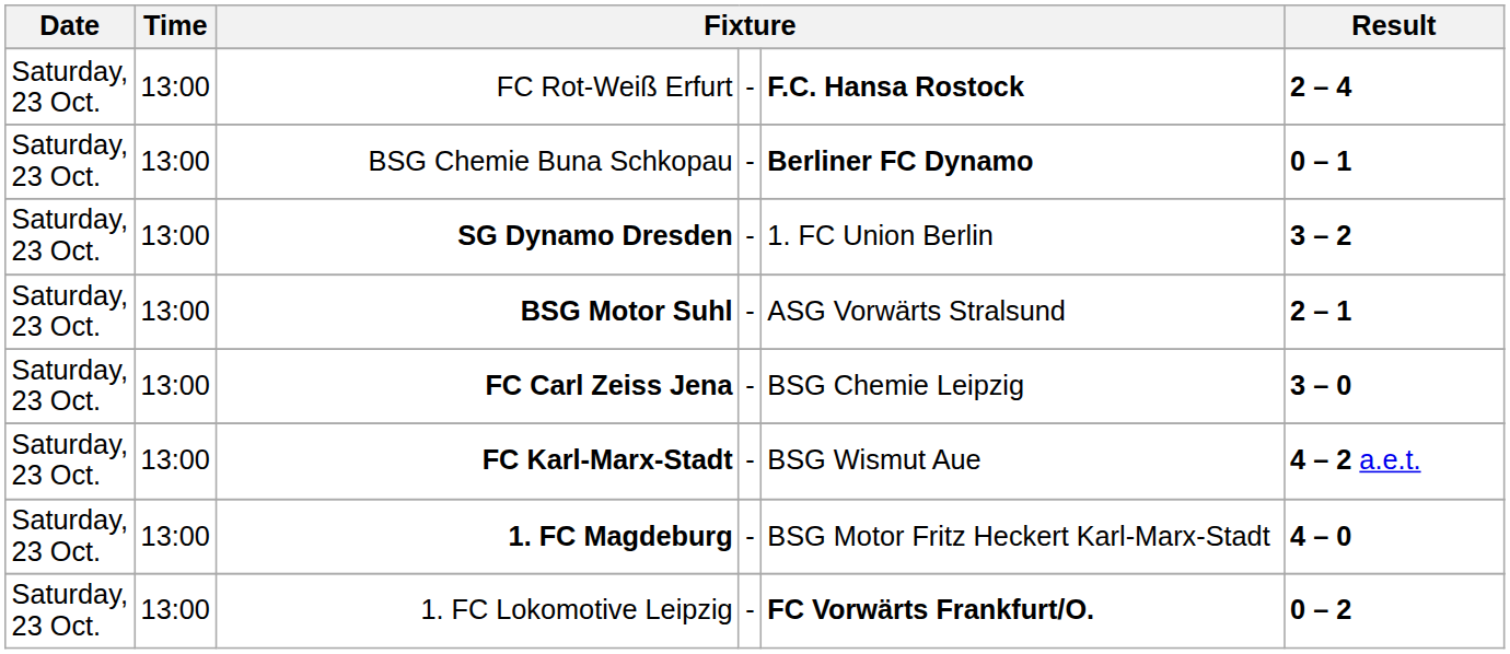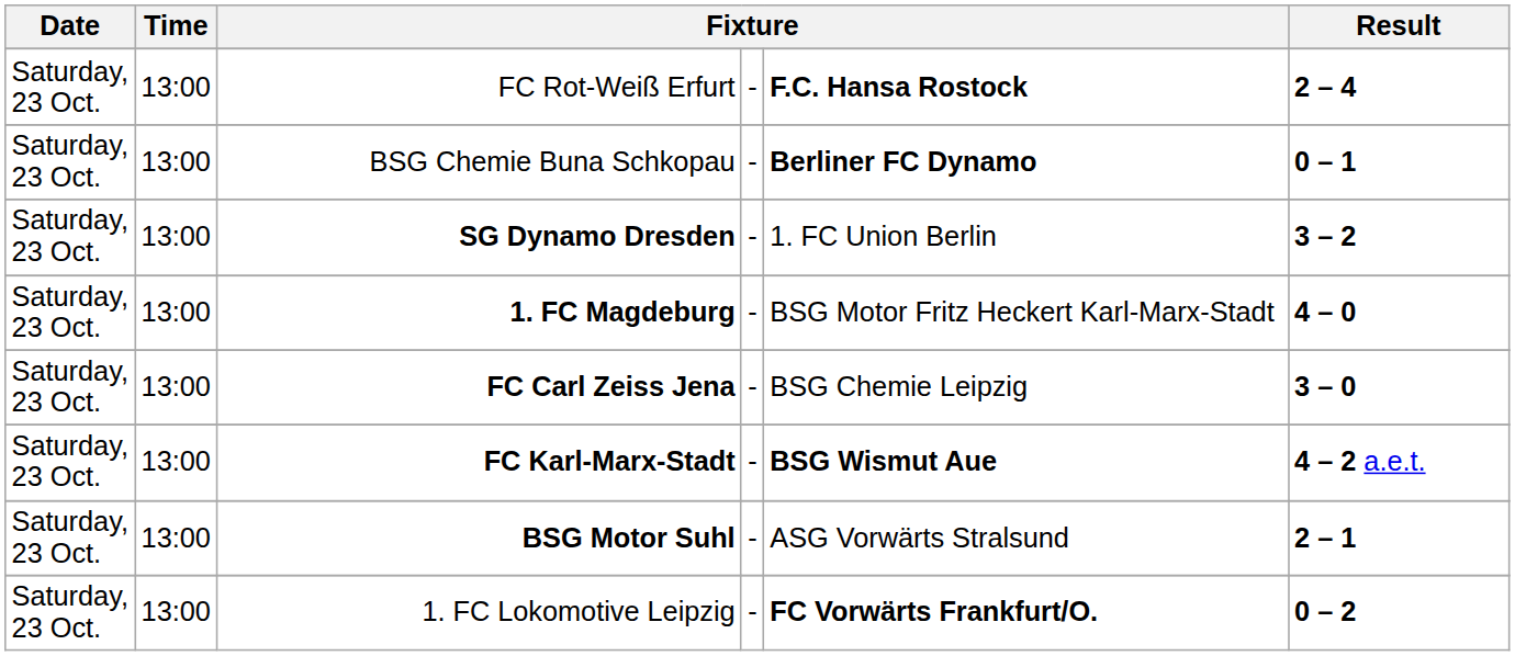rows swapped: 1. FC Magdeburg <-> BSG Motor Suhl
FC Karl-Marx-Stadt | column 5: normal -> bold
